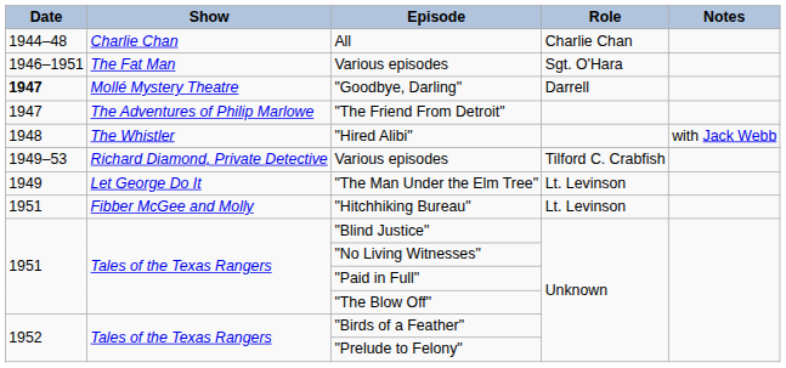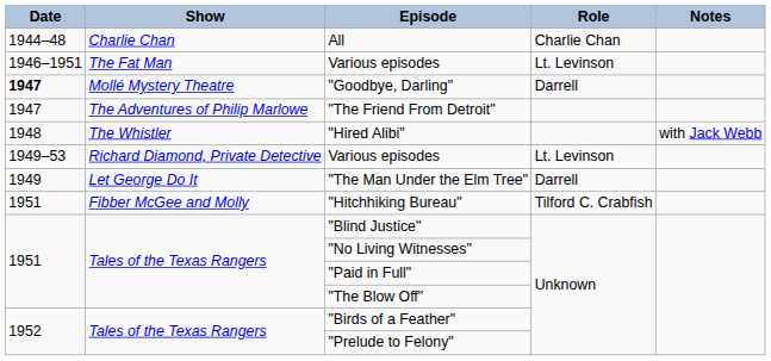The Fat Man / Various episodes | Role: Sgt. O'Hara -> Lt. Levinson
Richard Diamond, Private Detective / Various episodes | Role: Tilford C. Crabfish -> Lt. Levinson
"The Man Under the Elm Tree" | Role: Lt. Levinson -> Darrell
"Hitchhiking Bureau" | Role: Lt. Levinson -> Tilford C. Crabfish
